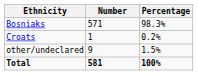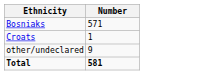- column: Percentage | 98.3% | 0.2% | 1.5% | 100%
